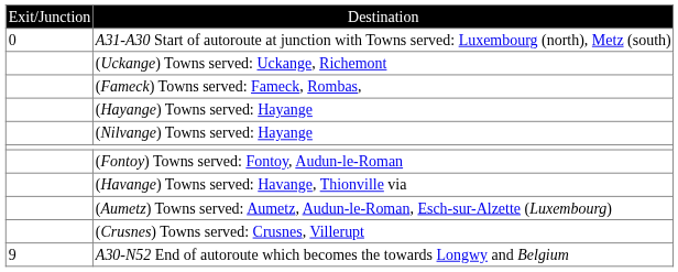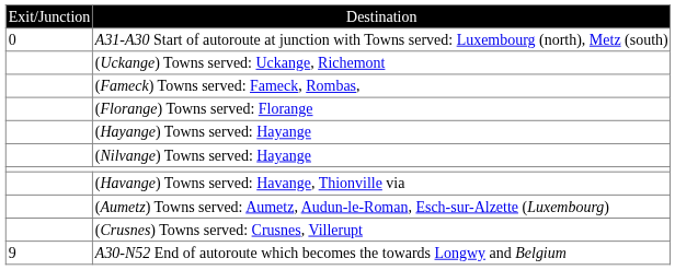+ row: (Florange) Towns served: Florange
- row: (Fontoy) Towns served: Fontoy, Audun-le-Roman
